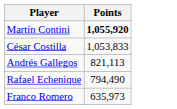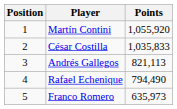+ column: Position | 1 | 2 | 3 | 4 | 5
Martín Contini | Points: bold -> normal
César Costilla | Points: 1,053,833 -> 1,035,833
